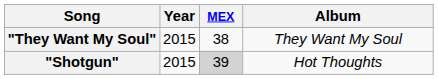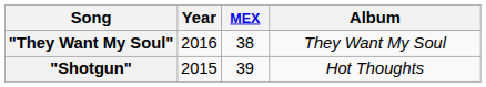"They Want My Soul" | Year: 2015 -> 2016
"Shotgun" | MEX: lightgrey background -> no background
